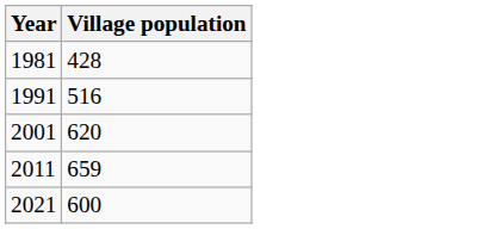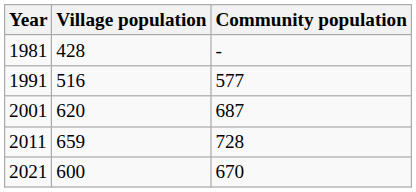+ column: Community population | - | 577 | 687 | 728 | 670
